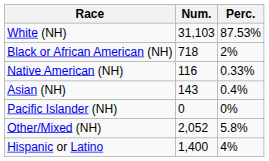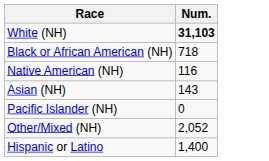- column: Perc. | 87.53% | 2% | 0.33% | 0.4% | 0% | 5.8% | 4%
White (NH) | Num.: normal -> bold
